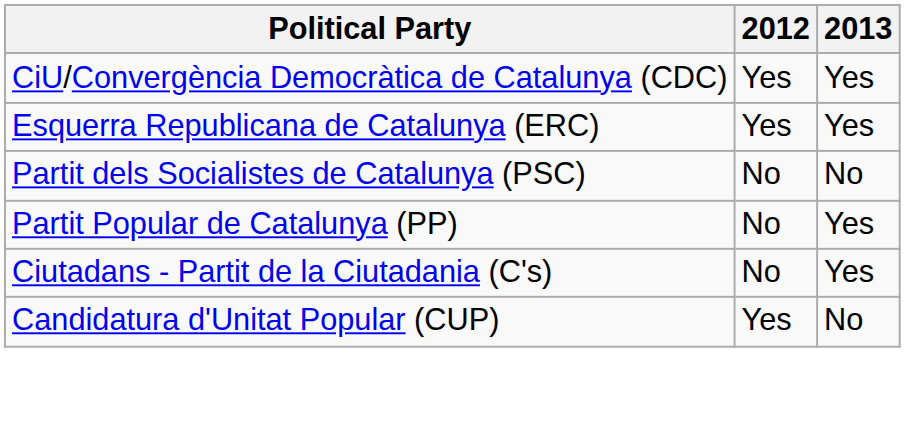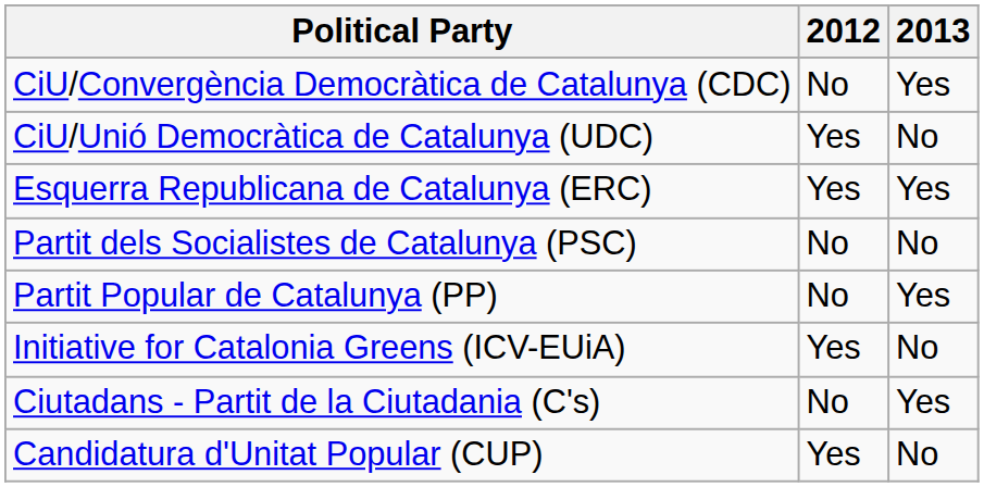CiU/Convergència Democràtica de Catalunya (CDC) | 2012: Yes -> No
+ row: CiU/Unió Democràtica de Catalunya (UDC) | Yes | No
+ row: Initiative for Catalonia Greens (ICV-EUiA) | Yes | No
